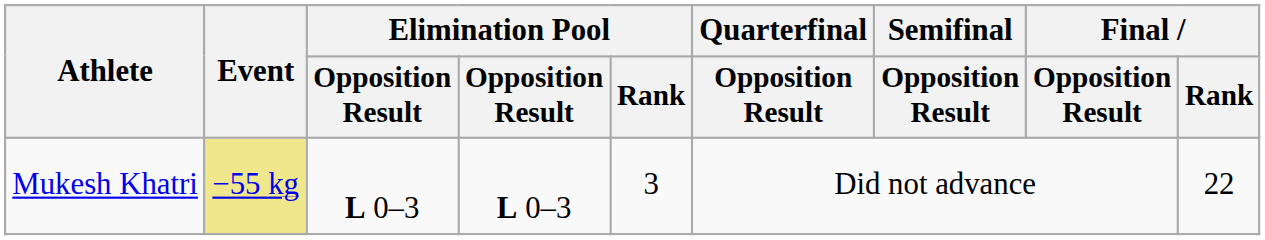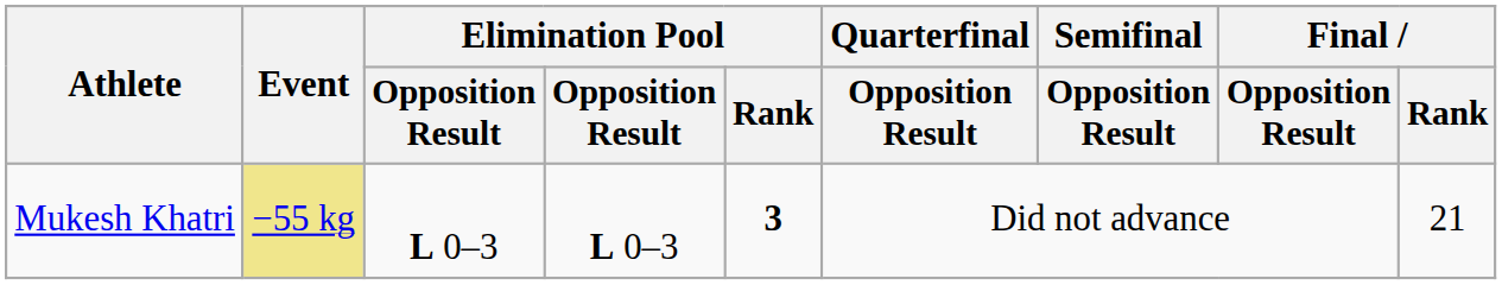Mukesh Khatri | Elimination Pool / Rank: normal -> bold
Mukesh Khatri | Final / Rank: 22 -> 21
